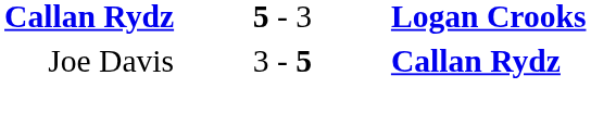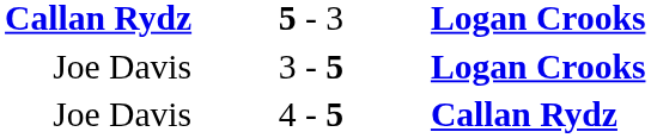3 - 5 | column 3: Callan Rydz -> Logan Crooks
+ row: Joe Davis | 4 - 5 | Callan Rydz
